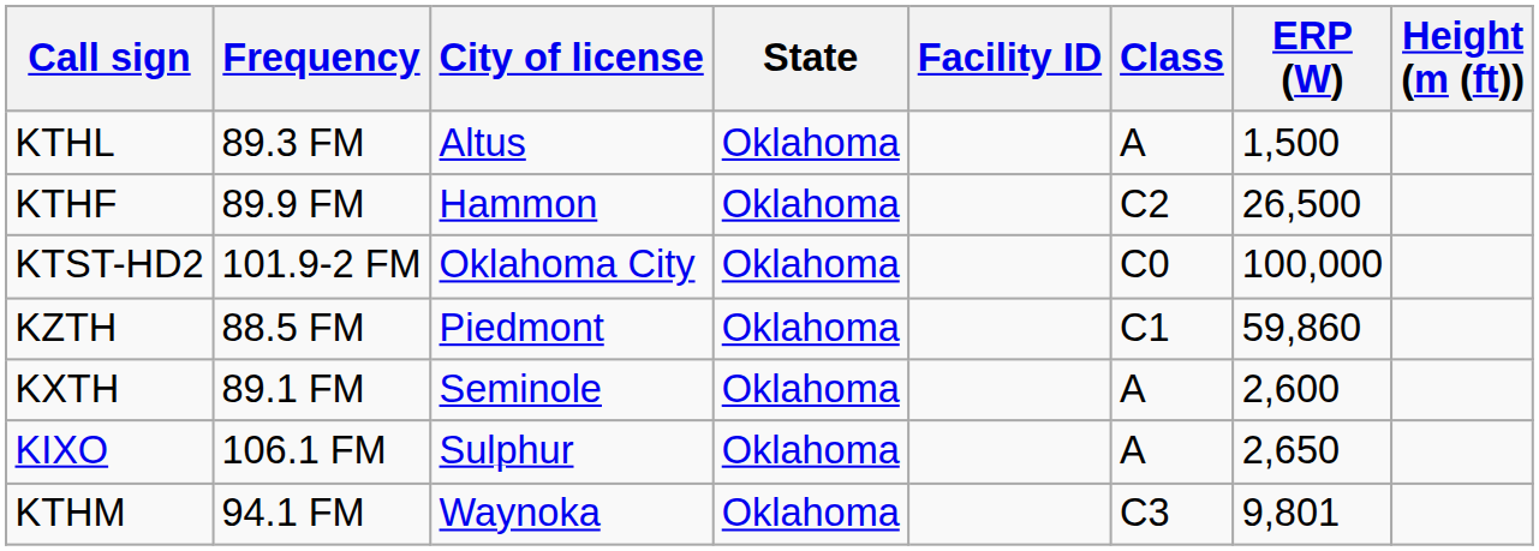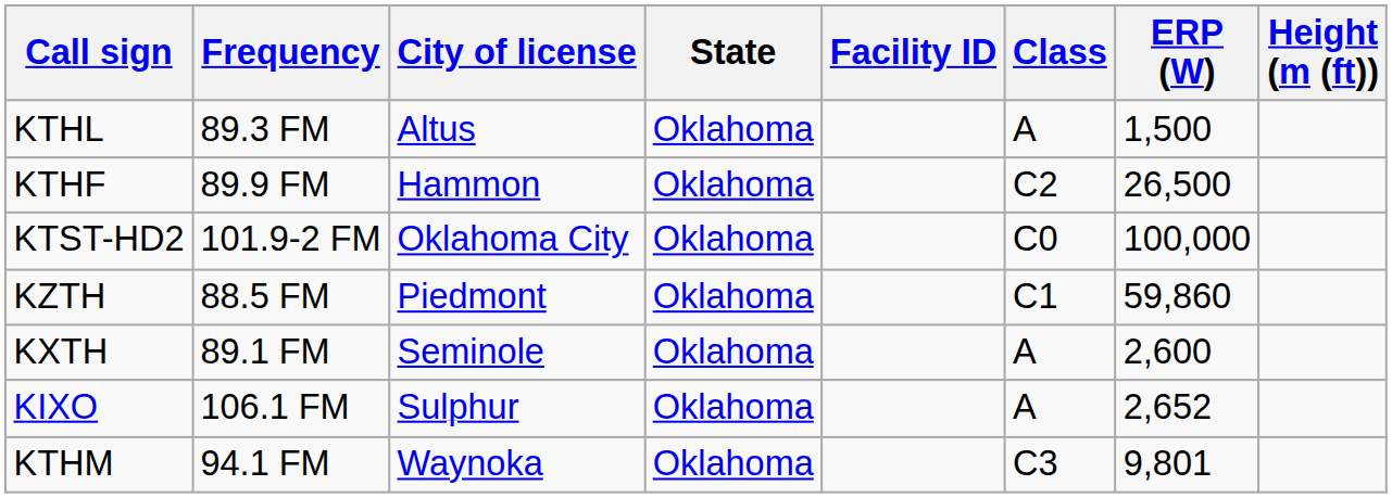KIXO | ERP (W): 2,650 -> 2,652
